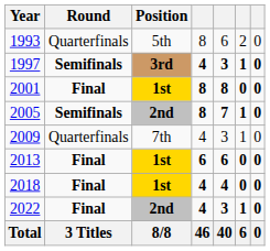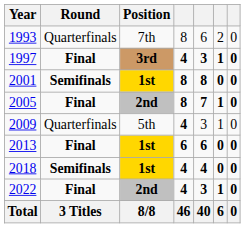1993 | Position: 5th -> 7th
1997 | Round: Semifinals -> Final
2001 | Round: Final -> Semifinals
2005 | Round: Semifinals -> Final
2009 | Position: 7th -> 5th
2009 | column 4: normal -> bold
2018 | Round: Final -> Semifinals
